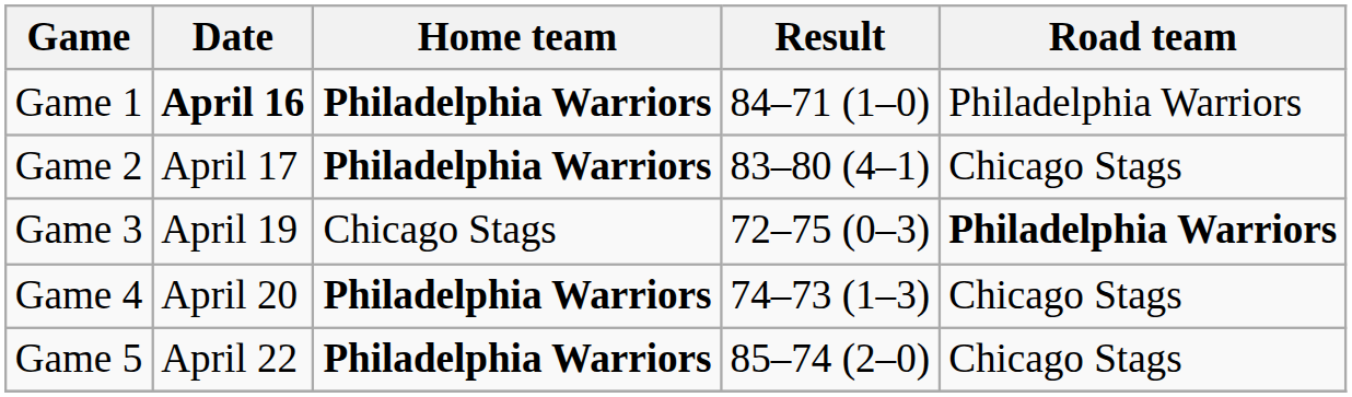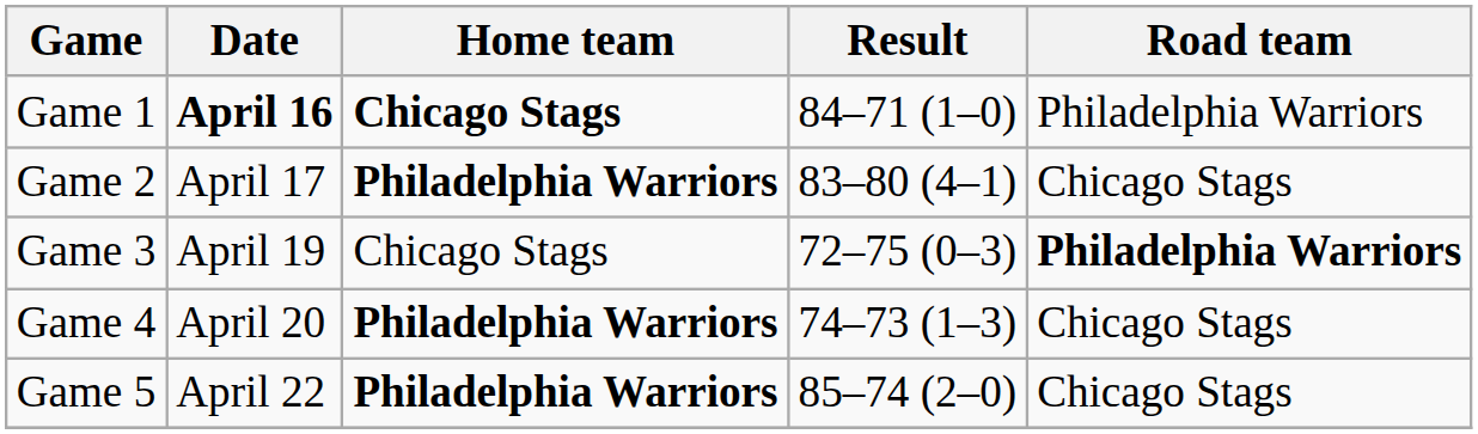Game 1 | Home team: Philadelphia Warriors -> Chicago Stags
